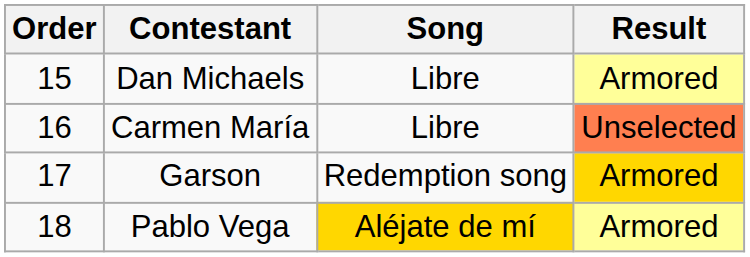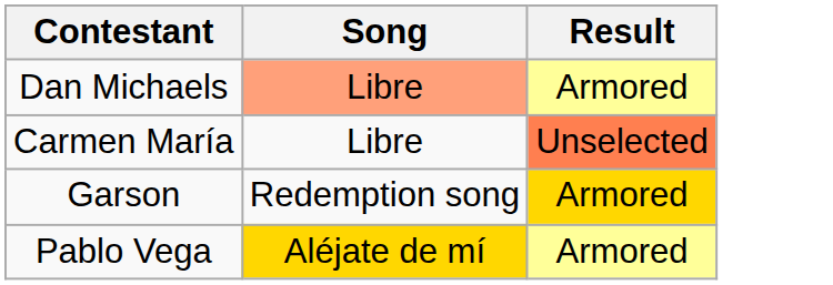- column: Order | 15 | 16 | 17 | 18
Dan Michaels | Song: no background -> lightsalmon background
